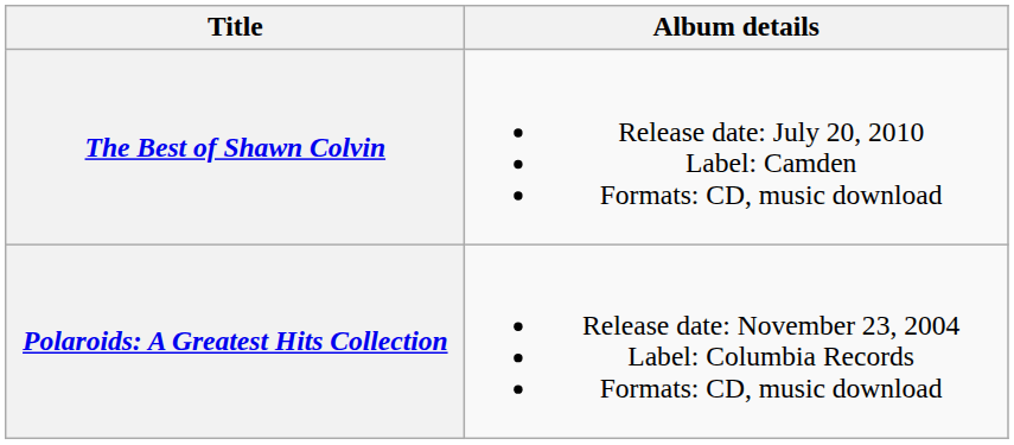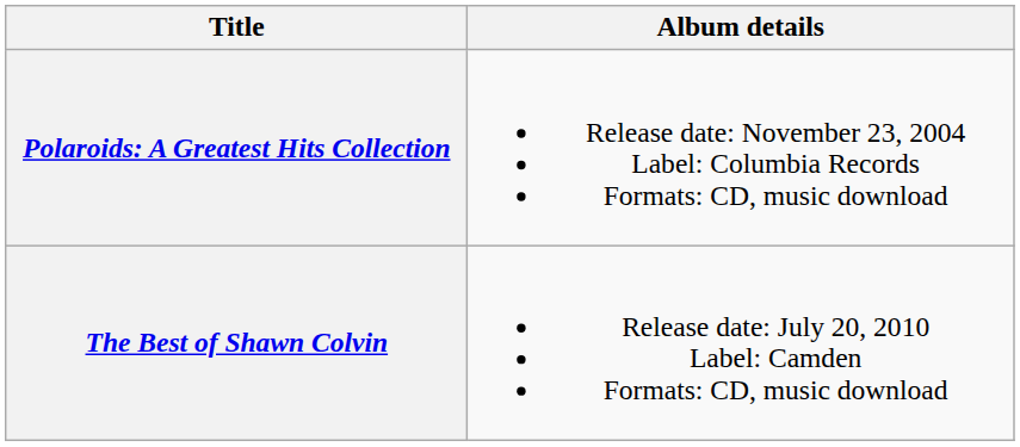rows swapped: Polaroids: A Greatest Hits Collection <-> The Best of Shawn Colvin
